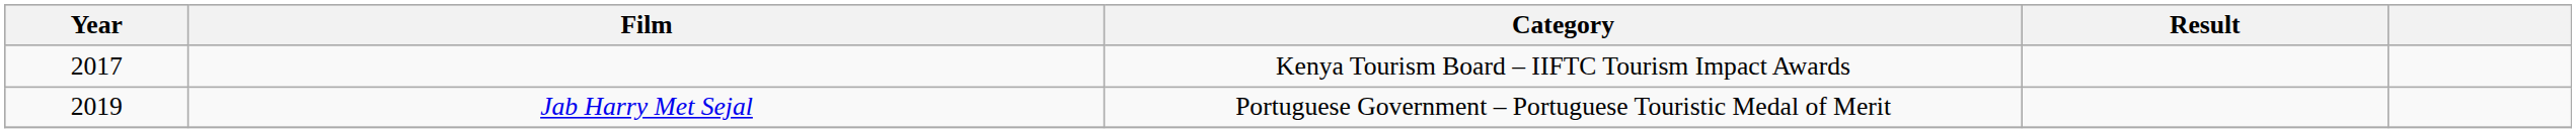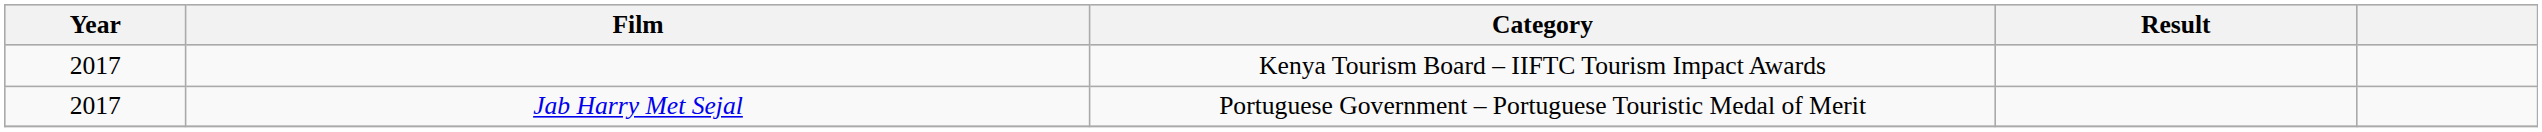Jab Harry Met Sejal | Year: 2019 -> 2017
